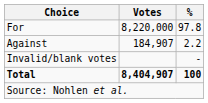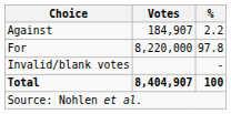rows swapped: For <-> Against
